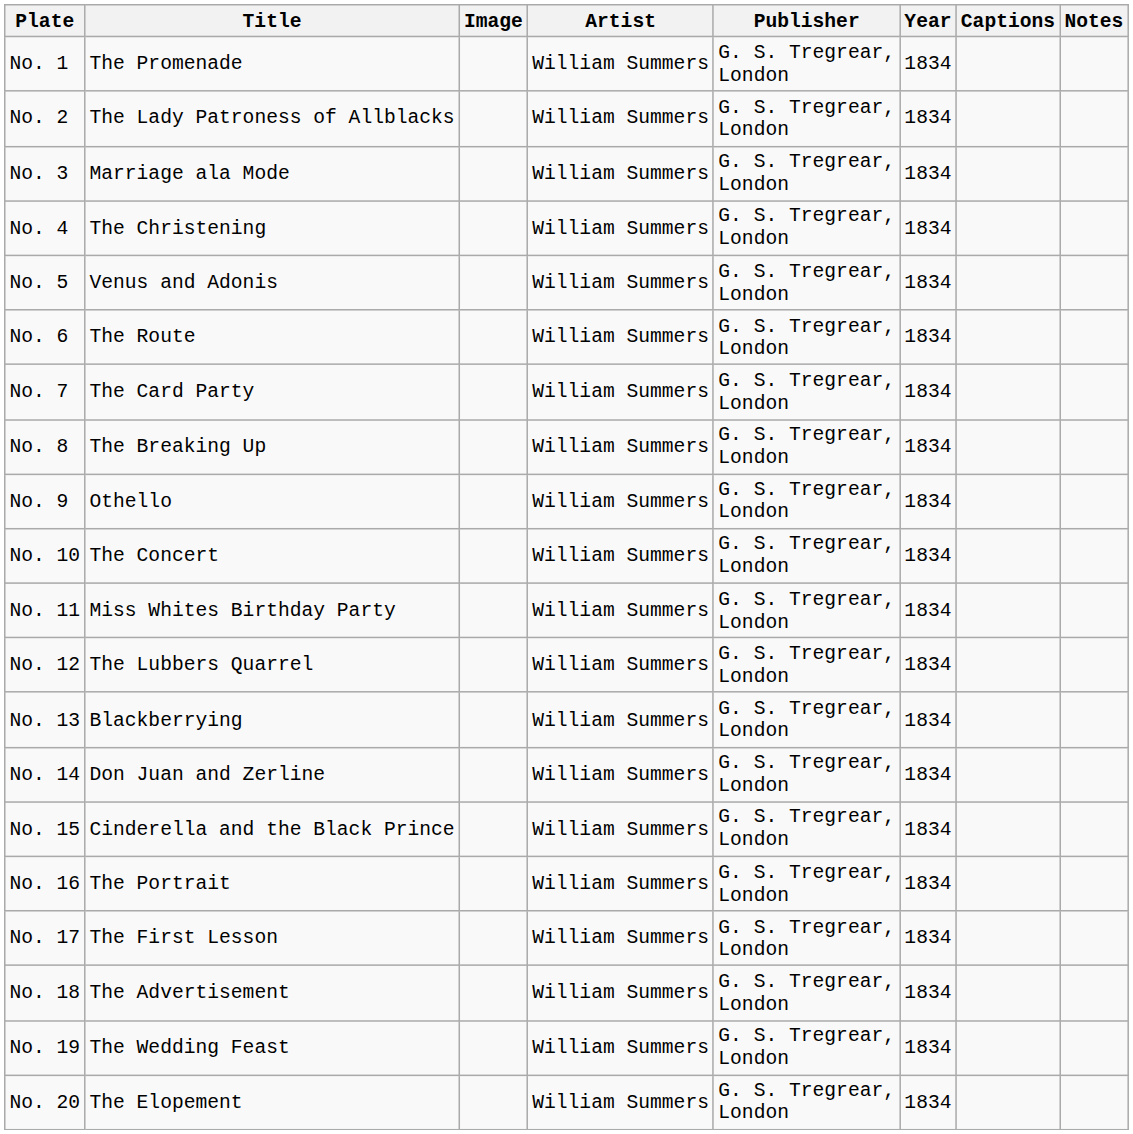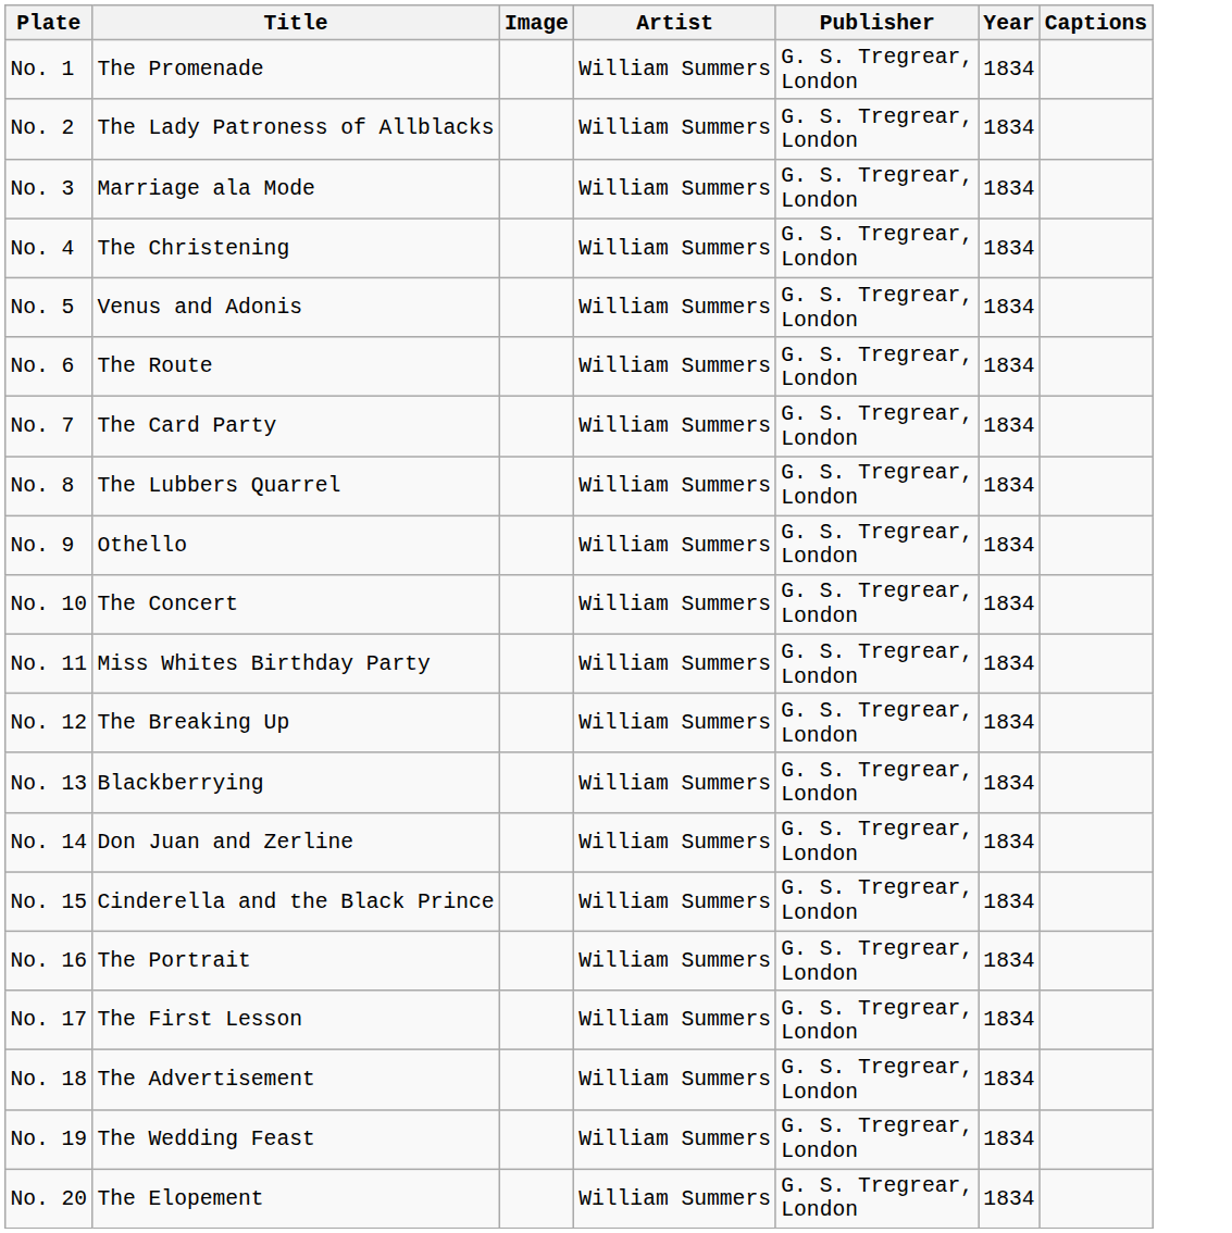- column: Notes
No. 8 | Title: The Breaking Up -> The Lubbers Quarrel
No. 12 | Title: The Lubbers Quarrel -> The Breaking Up
